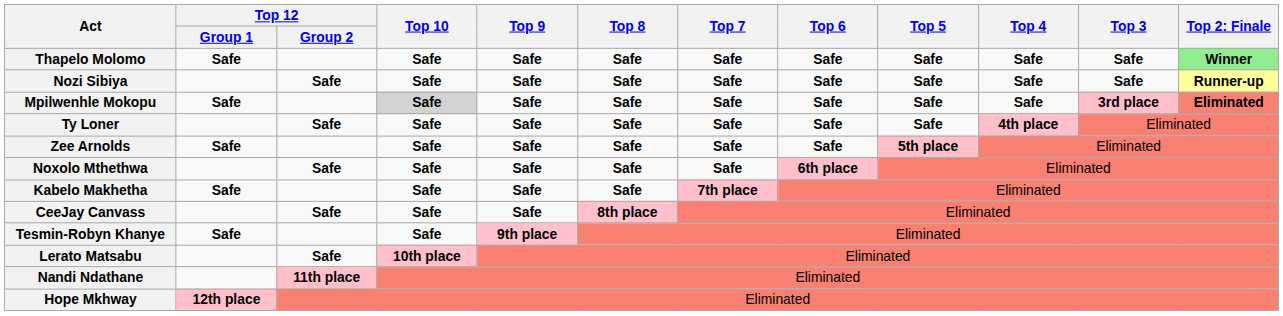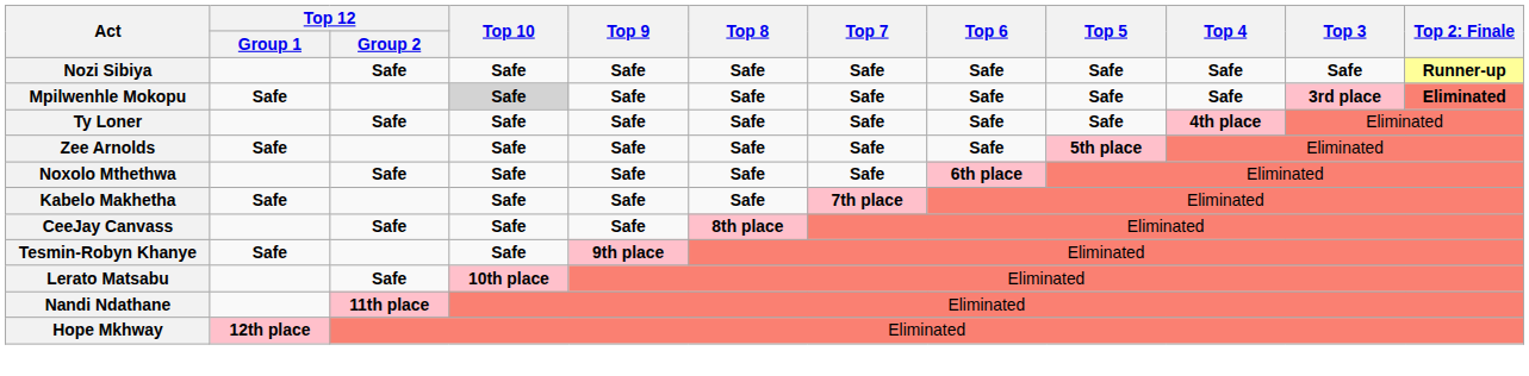- row: Thapelo Molomo | Safe | Safe | Safe | Safe | Safe | Safe | Safe | Safe | Safe | Winner
